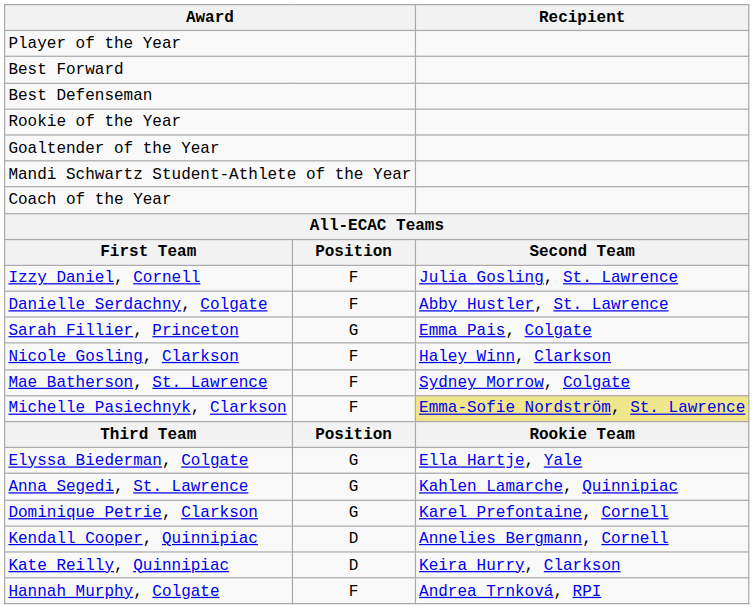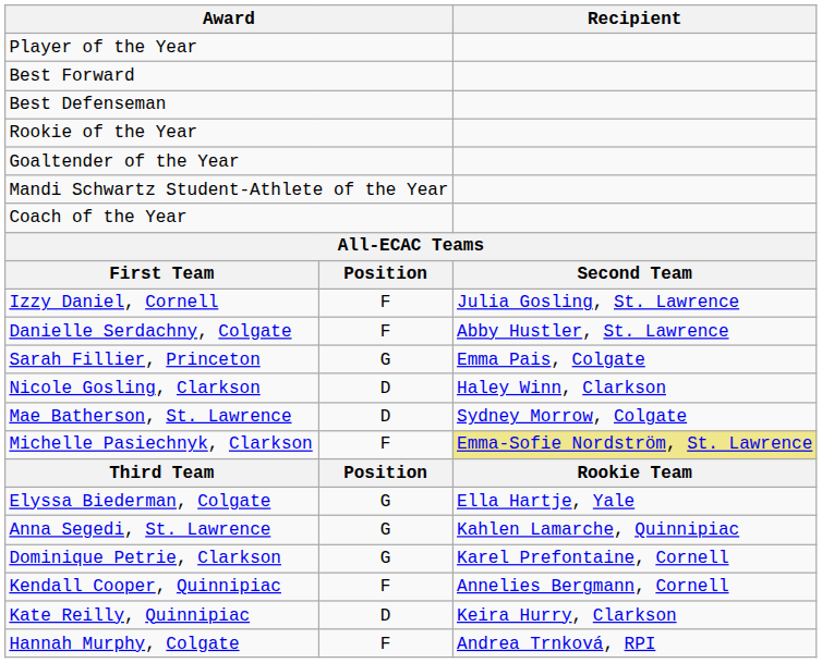Nicole Gosling, Clarkson | column 2: F -> D
Mae Batherson, St. Lawrence | column 2: F -> D
Kendall Cooper, Quinnipiac | column 2: D -> F
